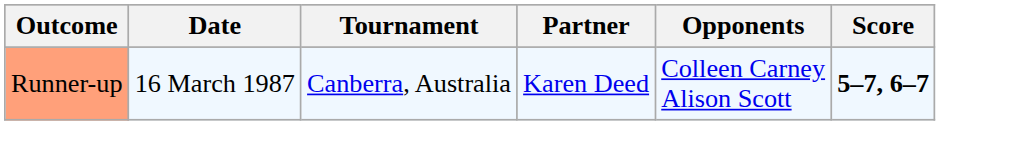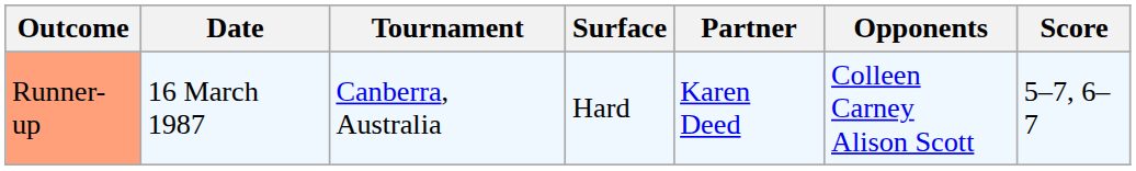+ column: Surface | Hard
Runner-up | Score: bold -> normal
